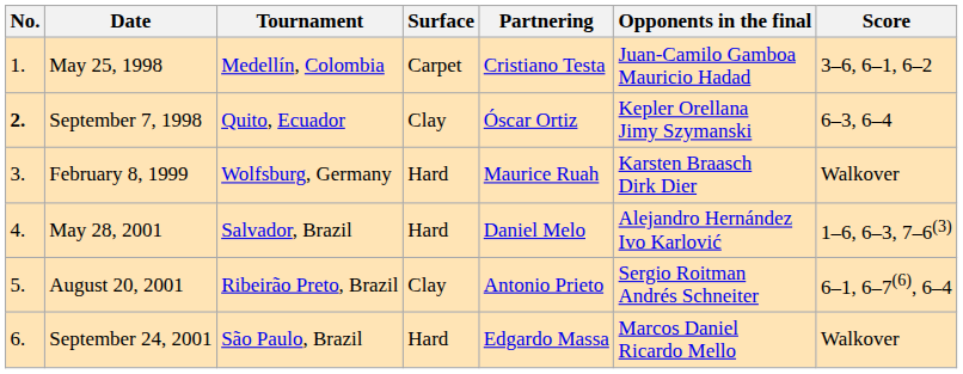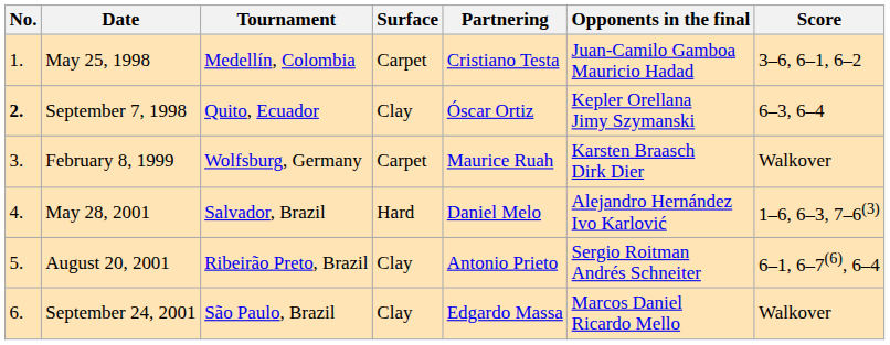February 8, 1999 | Surface: Hard -> Carpet
September 24, 2001 | Surface: Hard -> Clay
